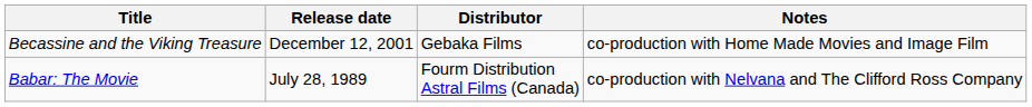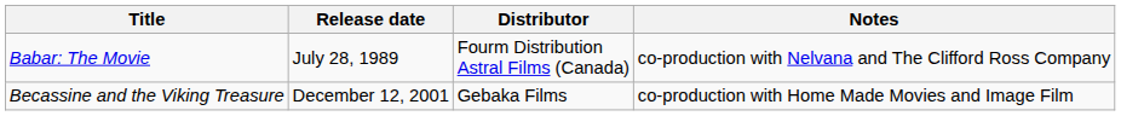rows swapped: Babar: The Movie <-> Becassine and the Viking Treasure
